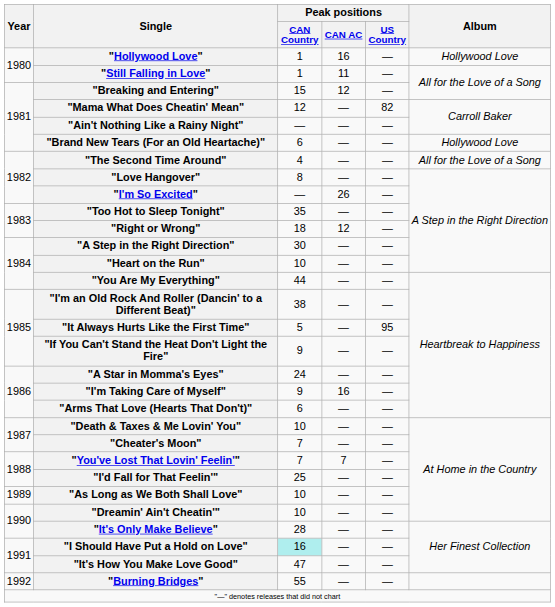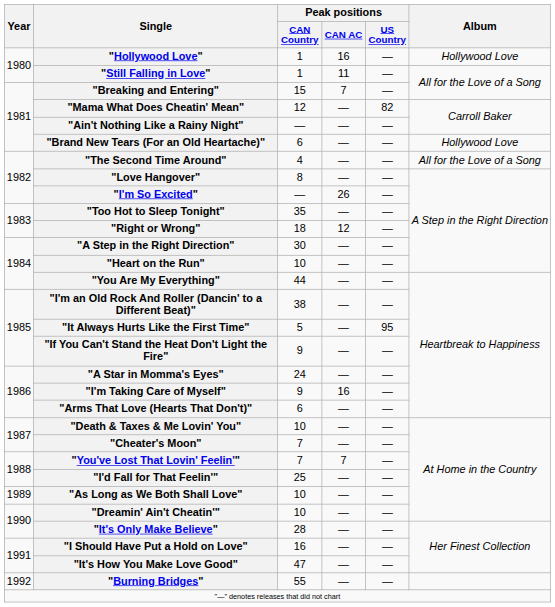"Breaking and Entering" | Peak positions / CAN AC: 12 -> 7
"I Should Have Put a Hold on Love" | Peak positions / CAN Country: paleturquoise background -> no background
